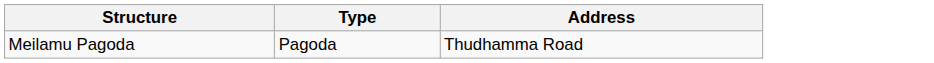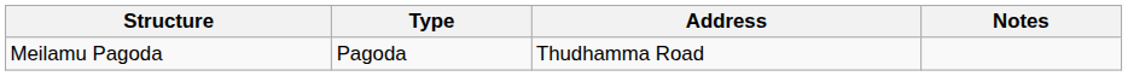+ column: Notes
